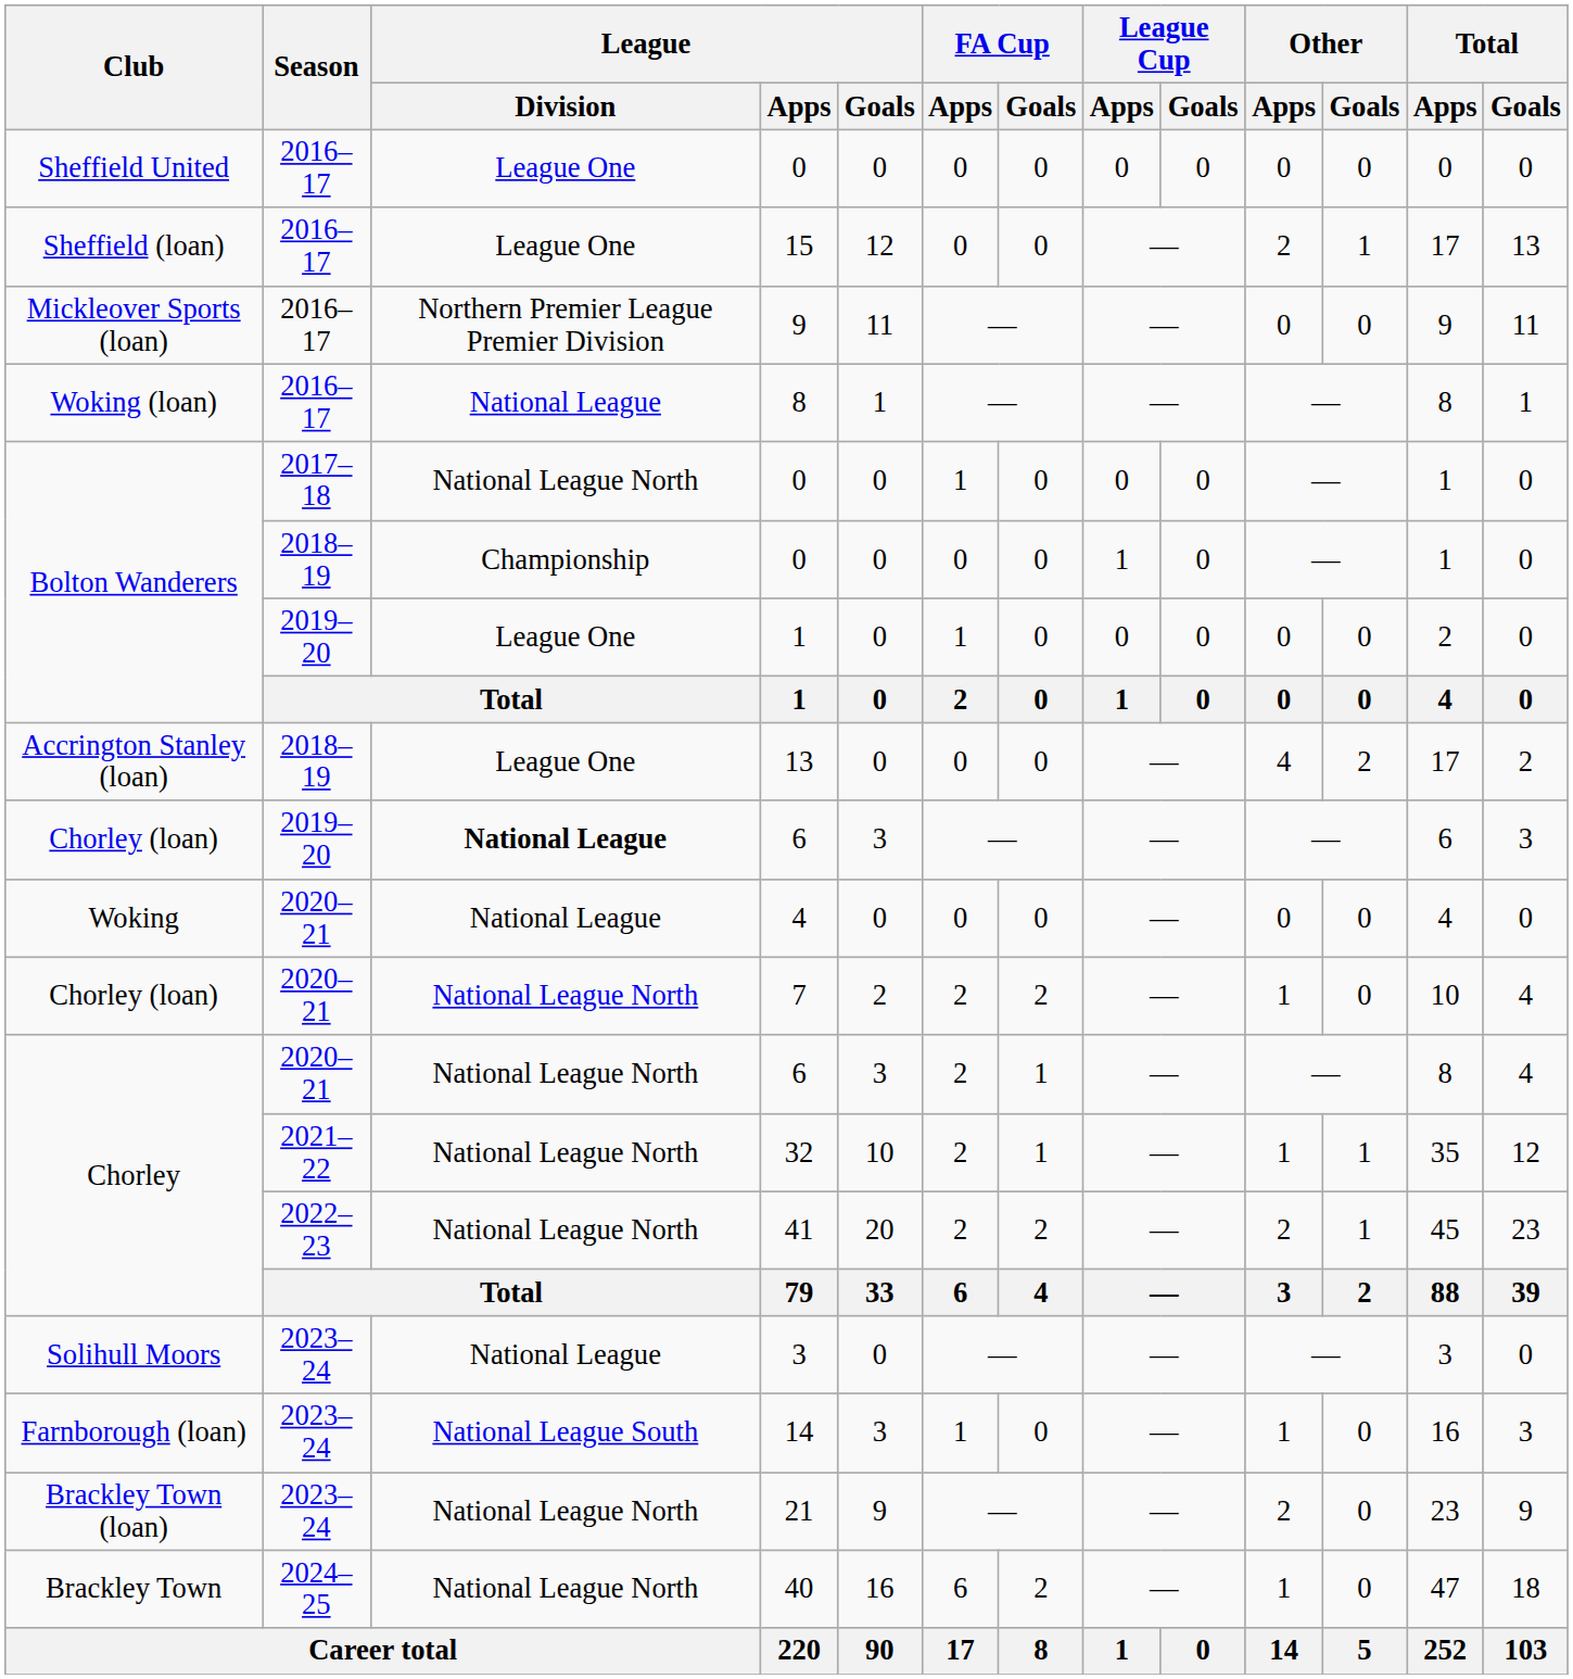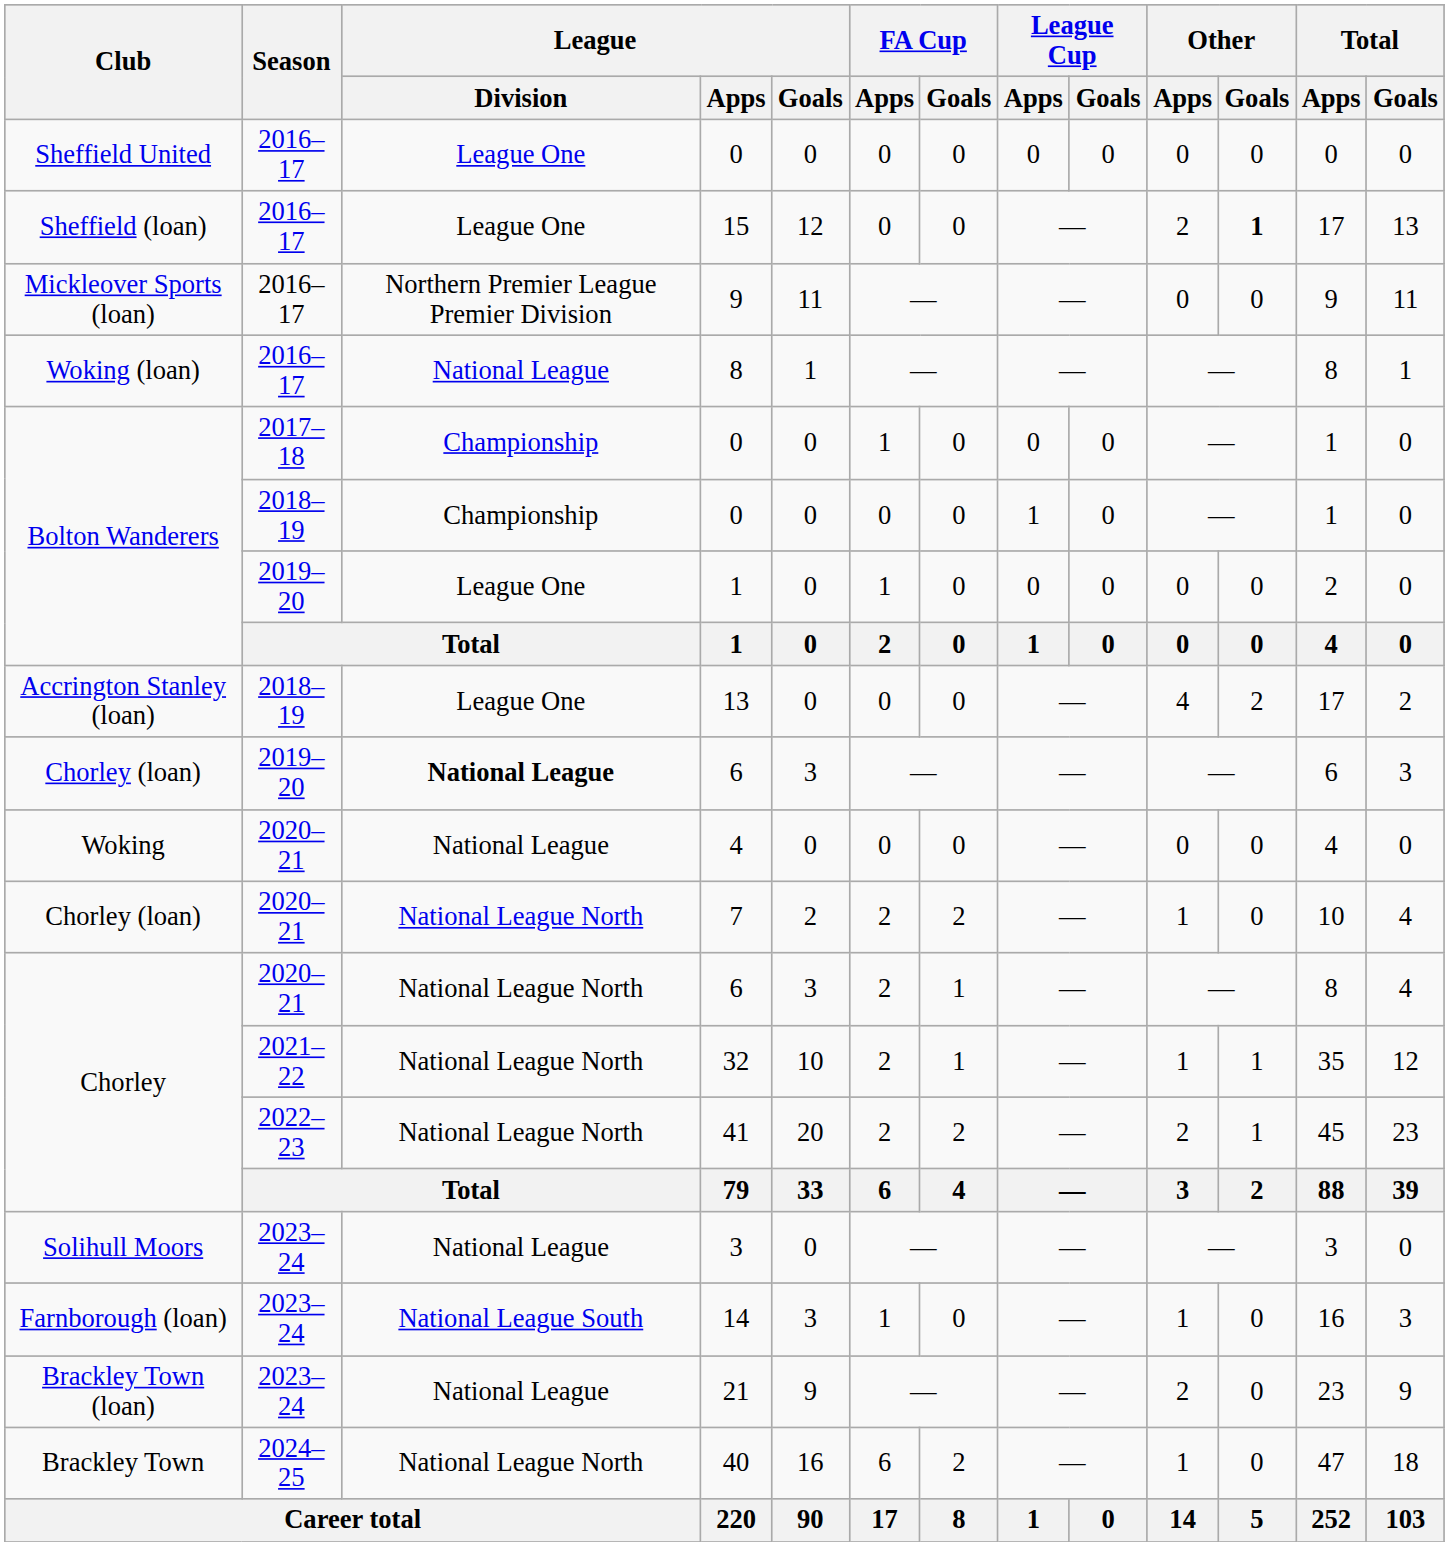15 | Other / Goals: normal -> bold
2017–18 / 0 | League / Division: National League North -> Championship
21 | League / Division: National League North -> National League
